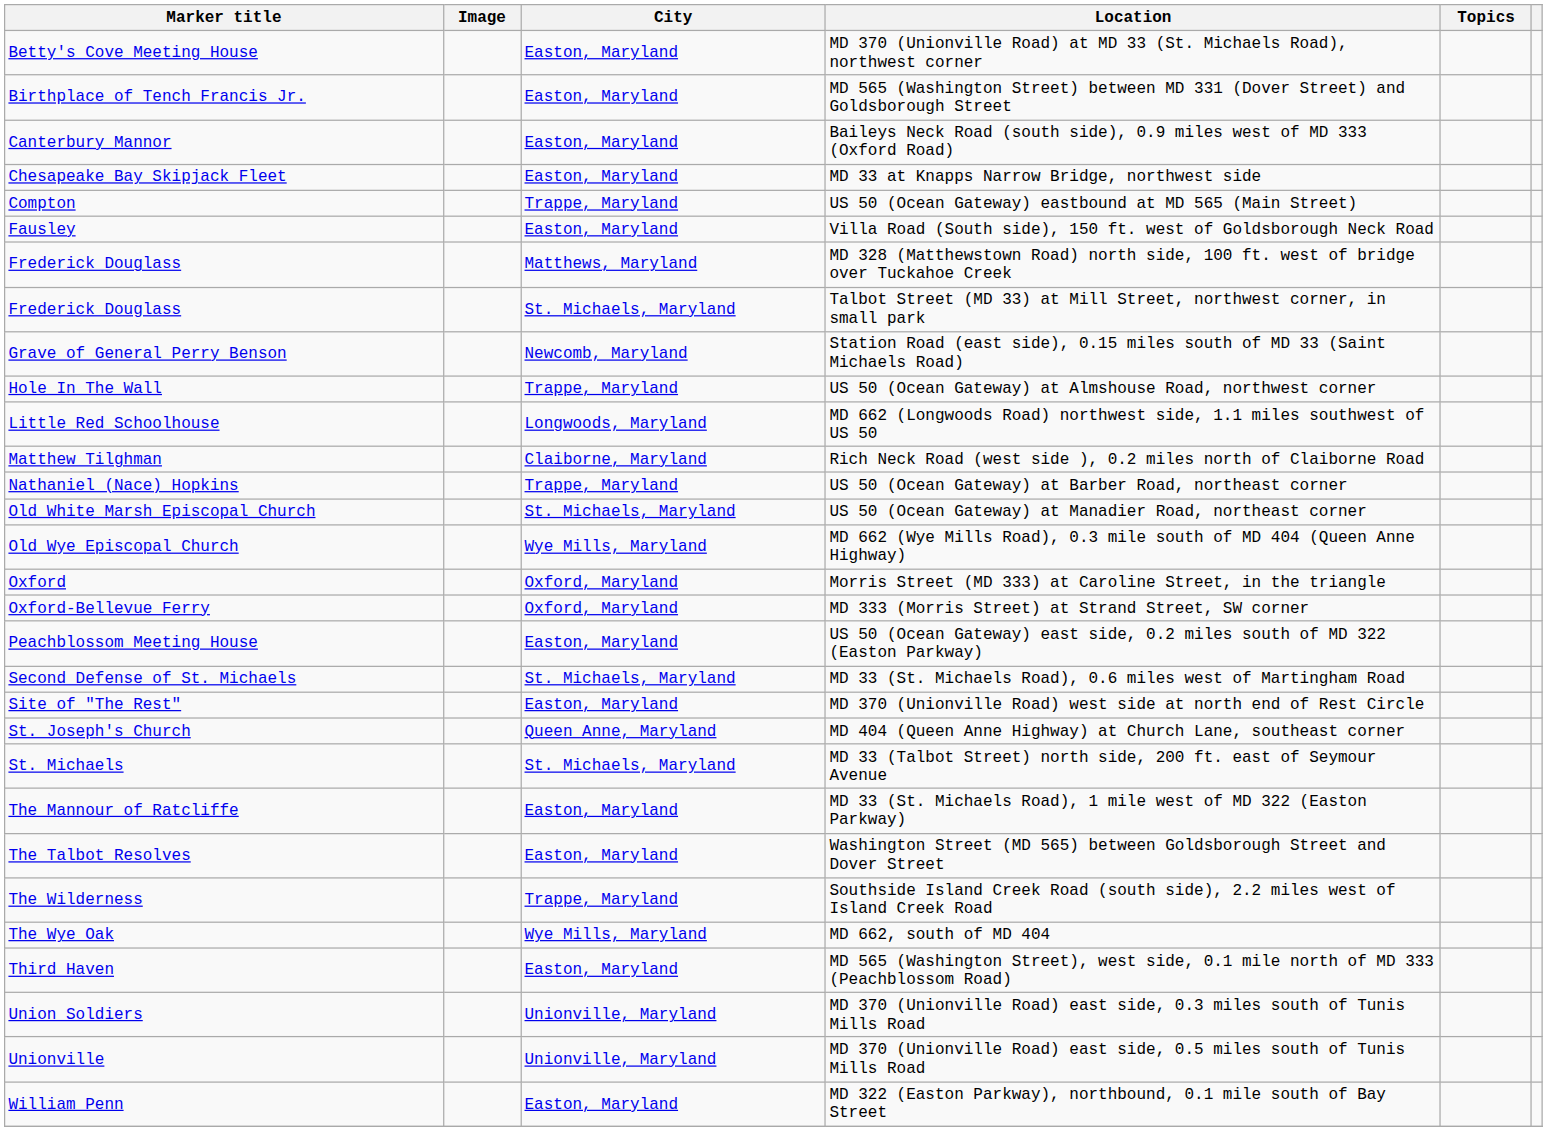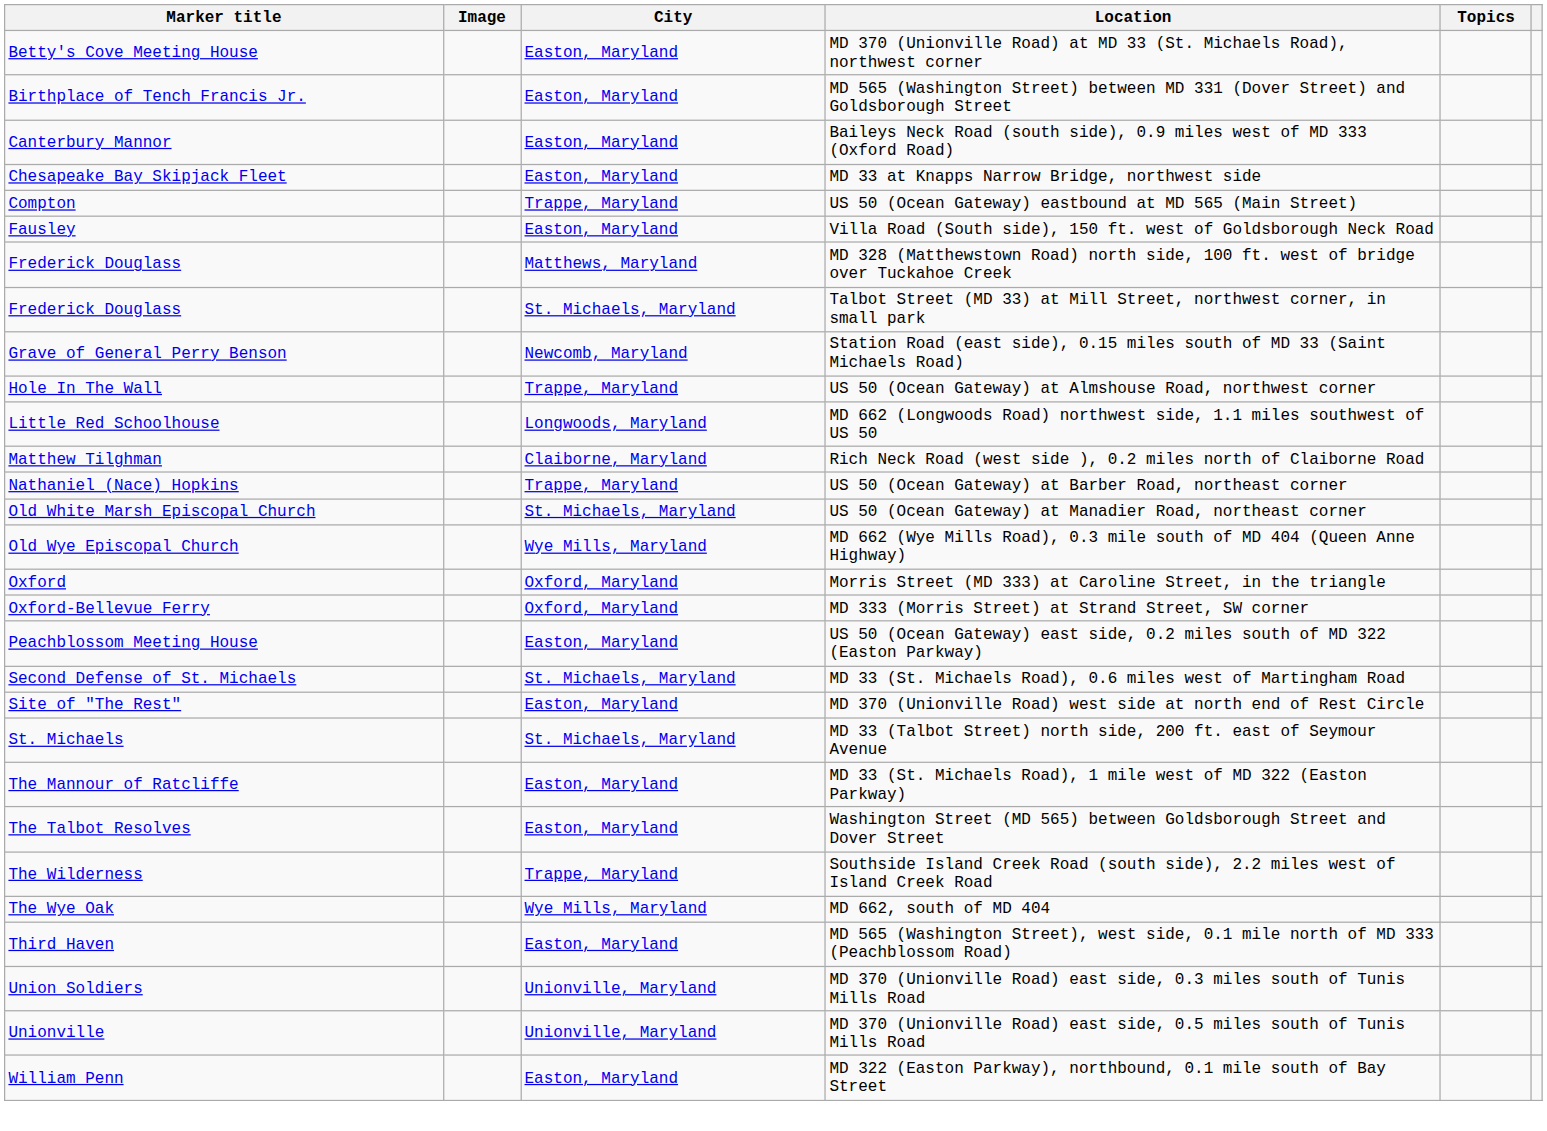- row: St. Joseph's Church | Queen Anne, Maryland | MD 404 (Queen Anne Highway) at Church Lane, southeast corner
